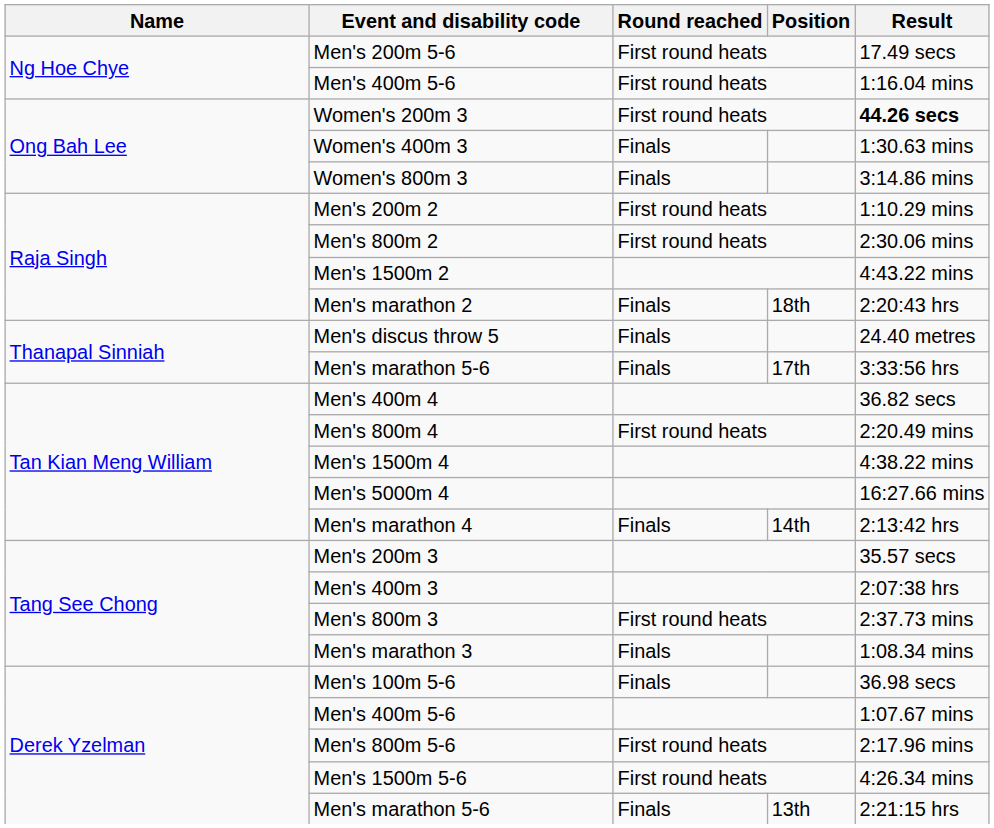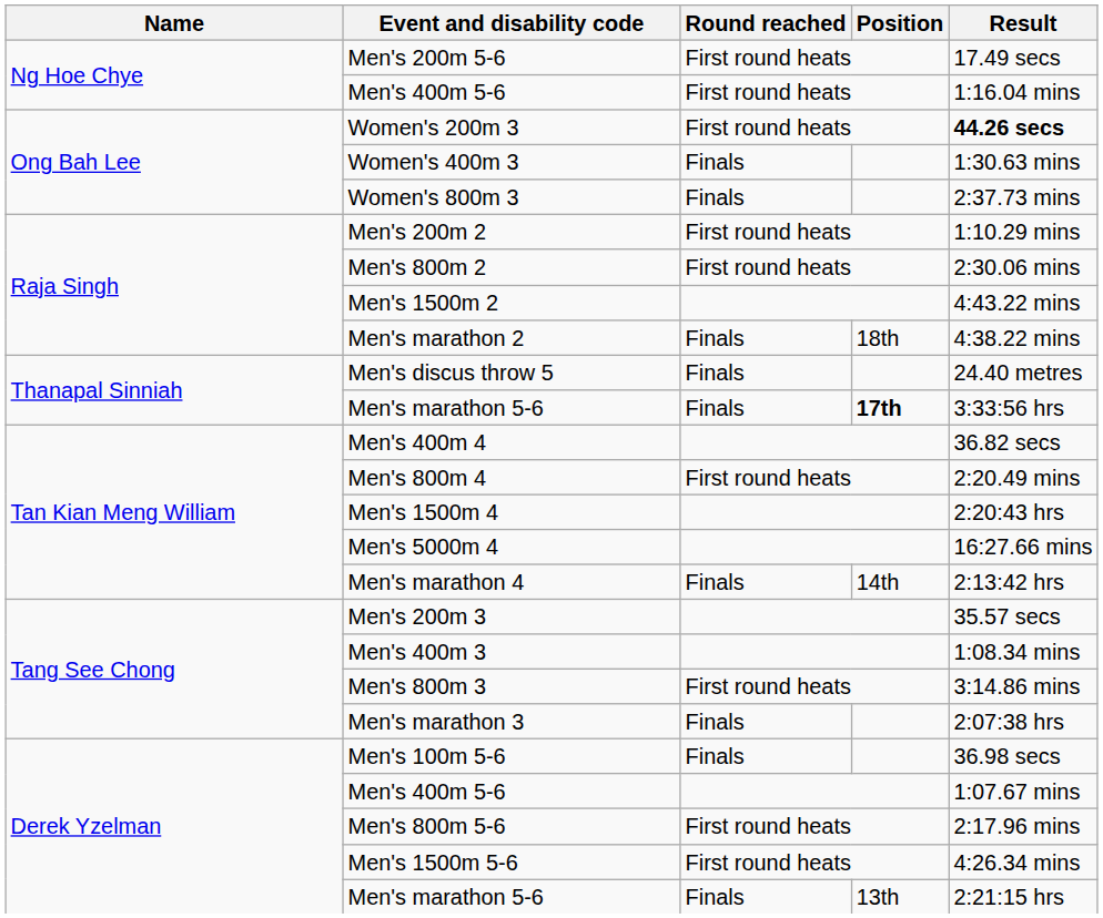Women's 800m 3 | Result: 3:14.86 mins -> 2:37.73 mins
Men's marathon 2 | Result: 2:20:43 hrs -> 4:38.22 mins
Thanapal Sinniah / Men's marathon 5-6 | Position: normal -> bold
Men's 1500m 4 | Result: 4:38.22 mins -> 2:20:43 hrs
Men's 400m 3 | Result: 2:07:38 hrs -> 1:08.34 mins
Men's 800m 3 | Result: 2:37.73 mins -> 3:14.86 mins
Men's marathon 3 | Result: 1:08.34 mins -> 2:07:38 hrs
